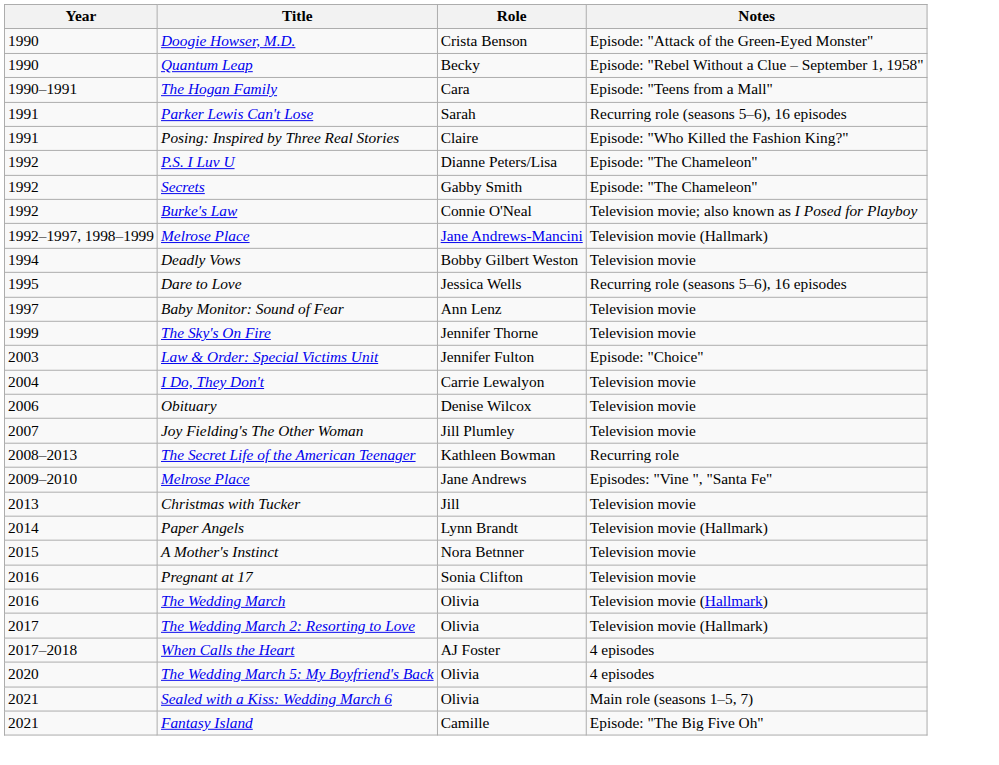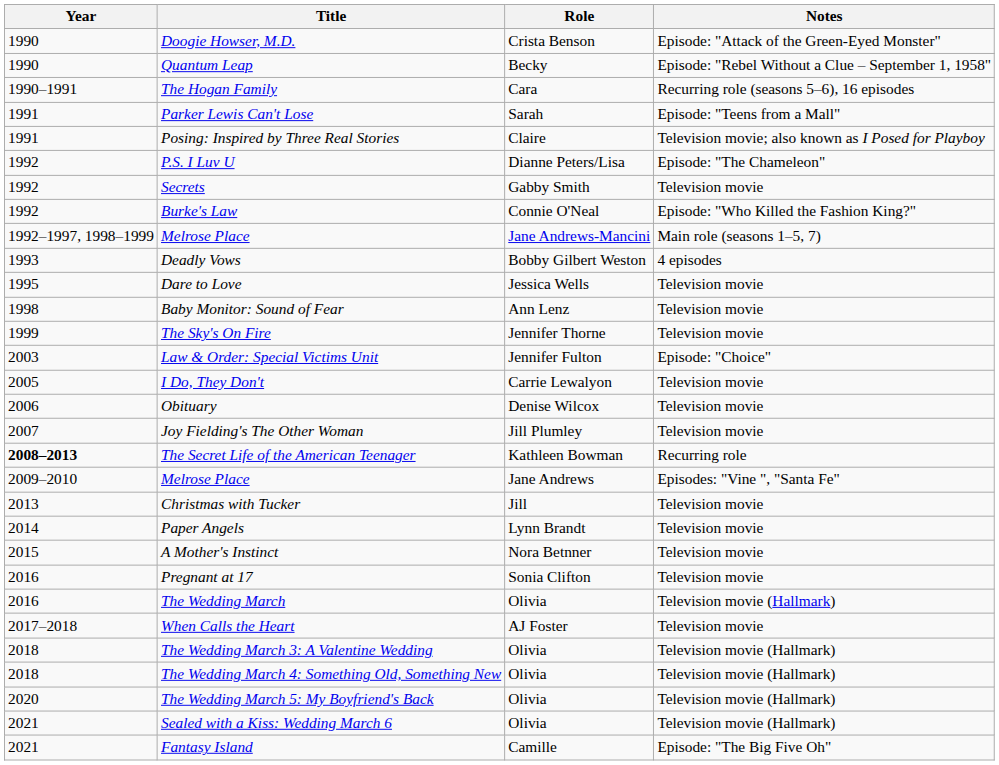The Hogan Family | Notes: Episode: "Teens from a Mall" -> Recurring role (seasons 5–6), 16 episodes
Parker Lewis Can't Lose | Notes: Recurring role (seasons 5–6), 16 episodes -> Episode: "Teens from a Mall"
Posing: Inspired by Three Real Stories | Notes: Episode: "Who Killed the Fashion King?" -> Television movie; also known as I Posed for Playboy
Secrets | Notes: Episode: "The Chameleon" -> Television movie
Burke's Law | Notes: Television movie; also known as I Posed for Playboy -> Episode: "Who Killed the Fashion King?"
Melrose Place / Jane Andrews-Mancini | Notes: Television movie (Hallmark) -> Main role (seasons 1–5, 7)
Deadly Vows | Year: 1994 -> 1993
Deadly Vows | Notes: Television movie -> 4 episodes
Dare to Love | Notes: Recurring role (seasons 5–6), 16 episodes -> Television movie
Baby Monitor: Sound of Fear | Year: 1997 -> 1998
I Do, They Don't | Year: 2004 -> 2005
The Secret Life of the American Teenager | Year: normal -> bold
Paper Angels | Notes: Television movie (Hallmark) -> Television movie
- row: 2017 | The Wedding March 2: Resorting to Love | Olivia | Television movie (Hallmark)
When Calls the Heart | Notes: 4 episodes -> Television movie
+ row: 2018 | The Wedding March 3: A Valentine Wedding | Olivia | Television movie (Hallmark)
+ row: 2018 | The Wedding March 4: Something Old, Something New | Olivia | Television movie (Hallmark)
The Wedding March 5: My Boyfriend's Back | Notes: 4 episodes -> Television movie (Hallmark)
Sealed with a Kiss: Wedding March 6 | Notes: Main role (seasons 1–5, 7) -> Television movie (Hallmark)
